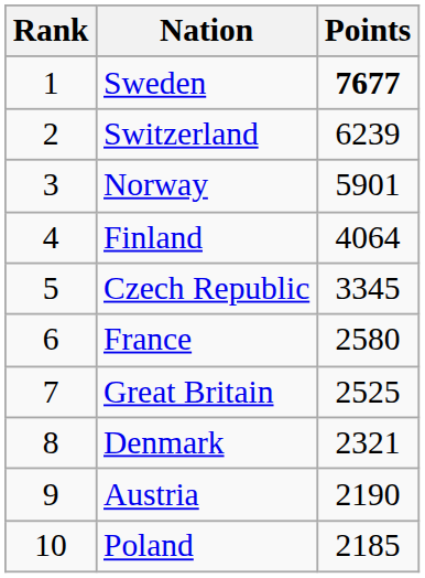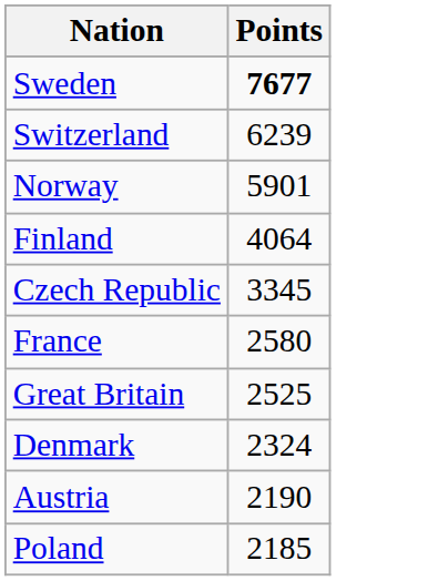- column: Rank | 1 | 2 | 3 | 4 | 5 | 6 | 7 | 8 | 9 | 10
Denmark | Points: 2321 -> 2324
